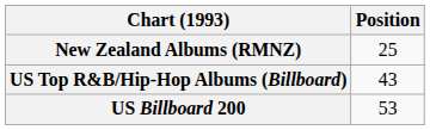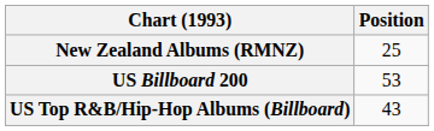rows swapped: US Billboard 200 <-> US Top R&B/Hip-Hop Albums (Billboard)
